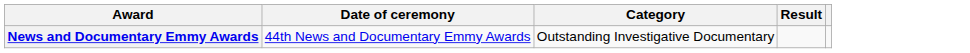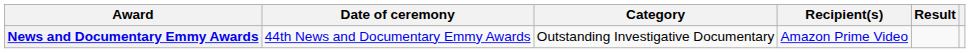+ column: Recipient(s) | Amazon Prime Video
